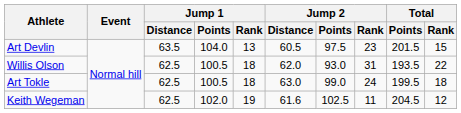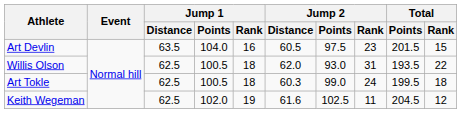Art Devlin | Jump 1 / Rank: 13 -> 16
Art Tokle | Jump 2 / Distance: 63.0 -> 60.3
